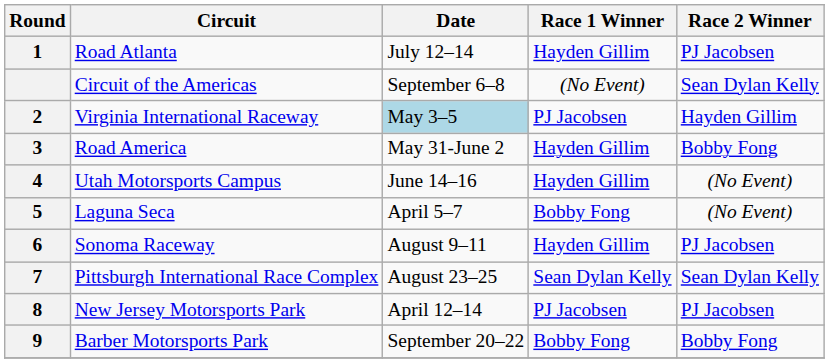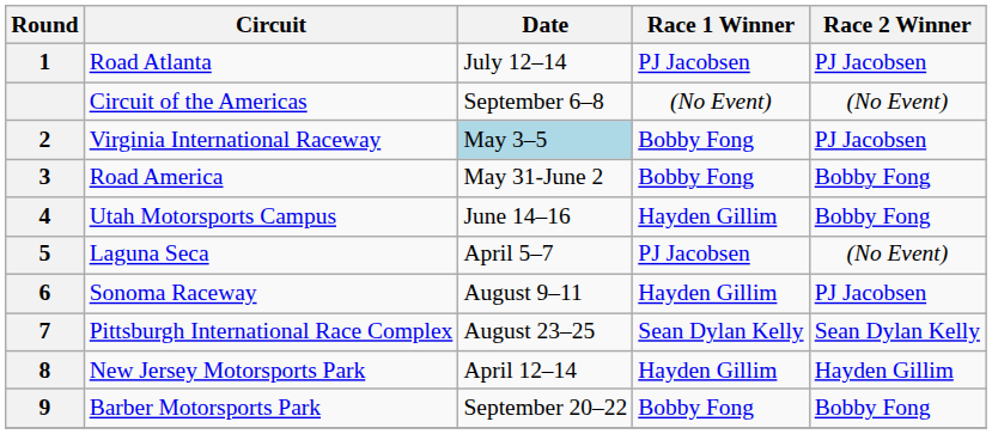Road Atlanta | Race 1 Winner: Hayden Gillim -> PJ Jacobsen
Circuit of the Americas | Race 2 Winner: Sean Dylan Kelly -> (No Event)
Virginia International Raceway | Race 1 Winner: PJ Jacobsen -> Bobby Fong
Virginia International Raceway | Race 2 Winner: Hayden Gillim -> PJ Jacobsen
Road America | Race 1 Winner: Hayden Gillim -> Bobby Fong
Utah Motorsports Campus | Race 2 Winner: (No Event) -> Bobby Fong
Laguna Seca | Race 1 Winner: Bobby Fong -> PJ Jacobsen
New Jersey Motorsports Park | Race 1 Winner: PJ Jacobsen -> Hayden Gillim
New Jersey Motorsports Park | Race 2 Winner: PJ Jacobsen -> Hayden Gillim
